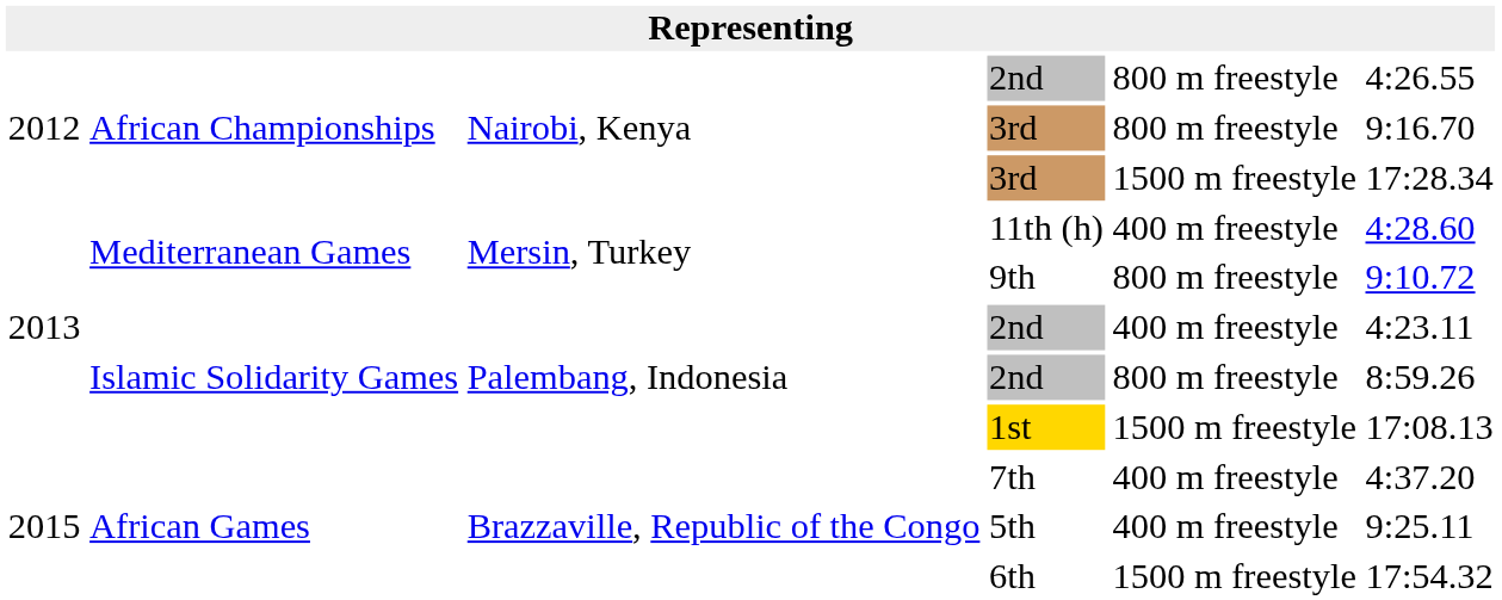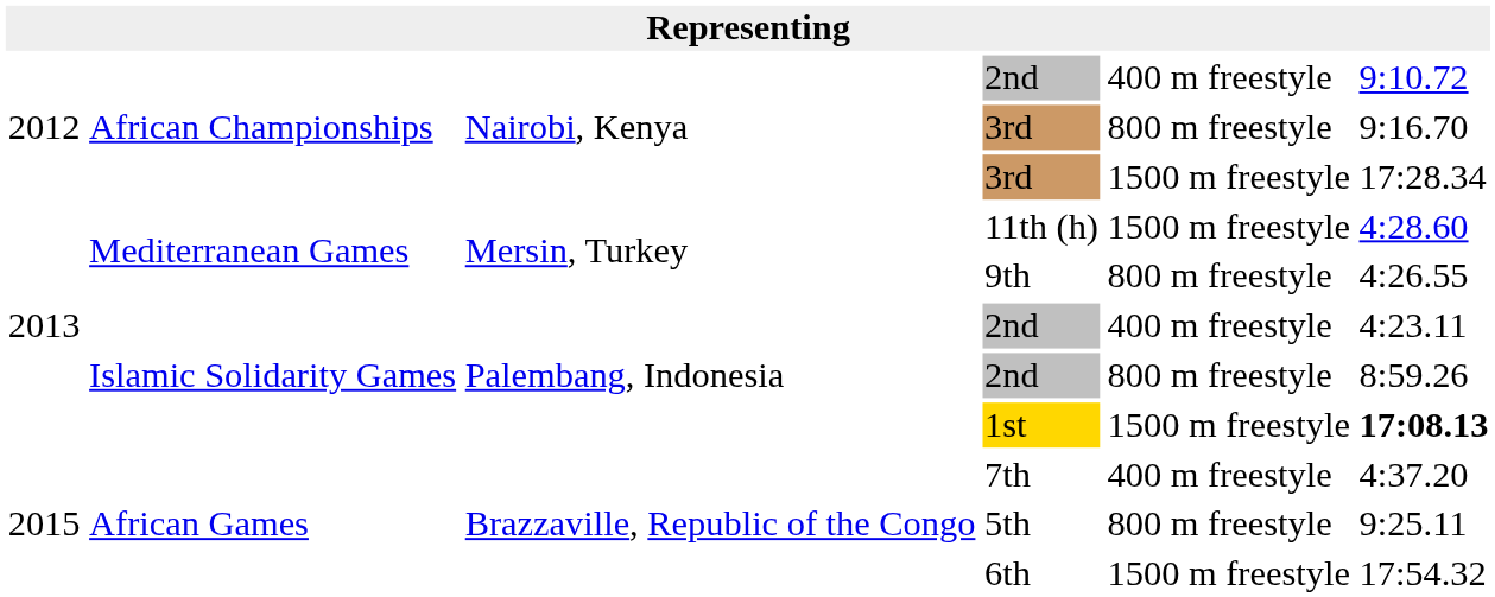African Championships / 2nd | column 5: 800 m freestyle -> 400 m freestyle
African Championships / 2nd | column 6: 4:26.55 -> 9:10.72
11th (h) | column 5: 400 m freestyle -> 1500 m freestyle
9th | column 6: 9:10.72 -> 4:26.55
1st | column 6: normal -> bold
5th | column 5: 400 m freestyle -> 800 m freestyle
